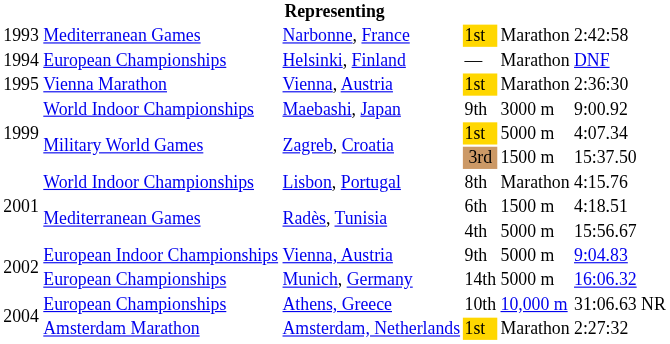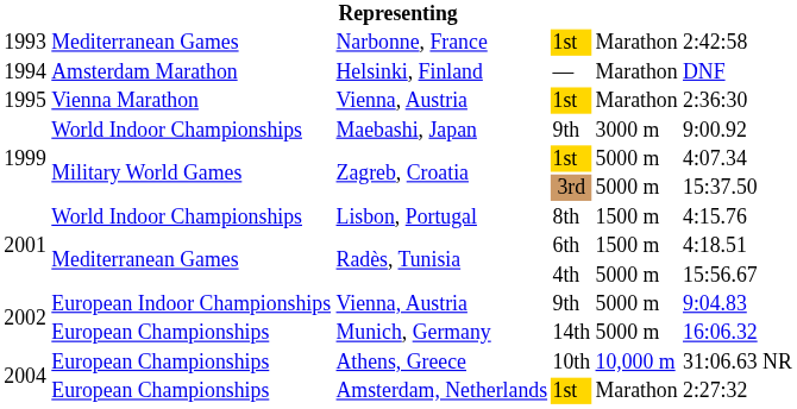Helsinki, Finland | column 2: European Championships -> Amsterdam Marathon
Zagreb, Croatia / 3rd | column 5: 1500 m -> 5000 m
Lisbon, Portugal | column 5: Marathon -> 1500 m
Amsterdam, Netherlands | column 2: Amsterdam Marathon -> European Championships
